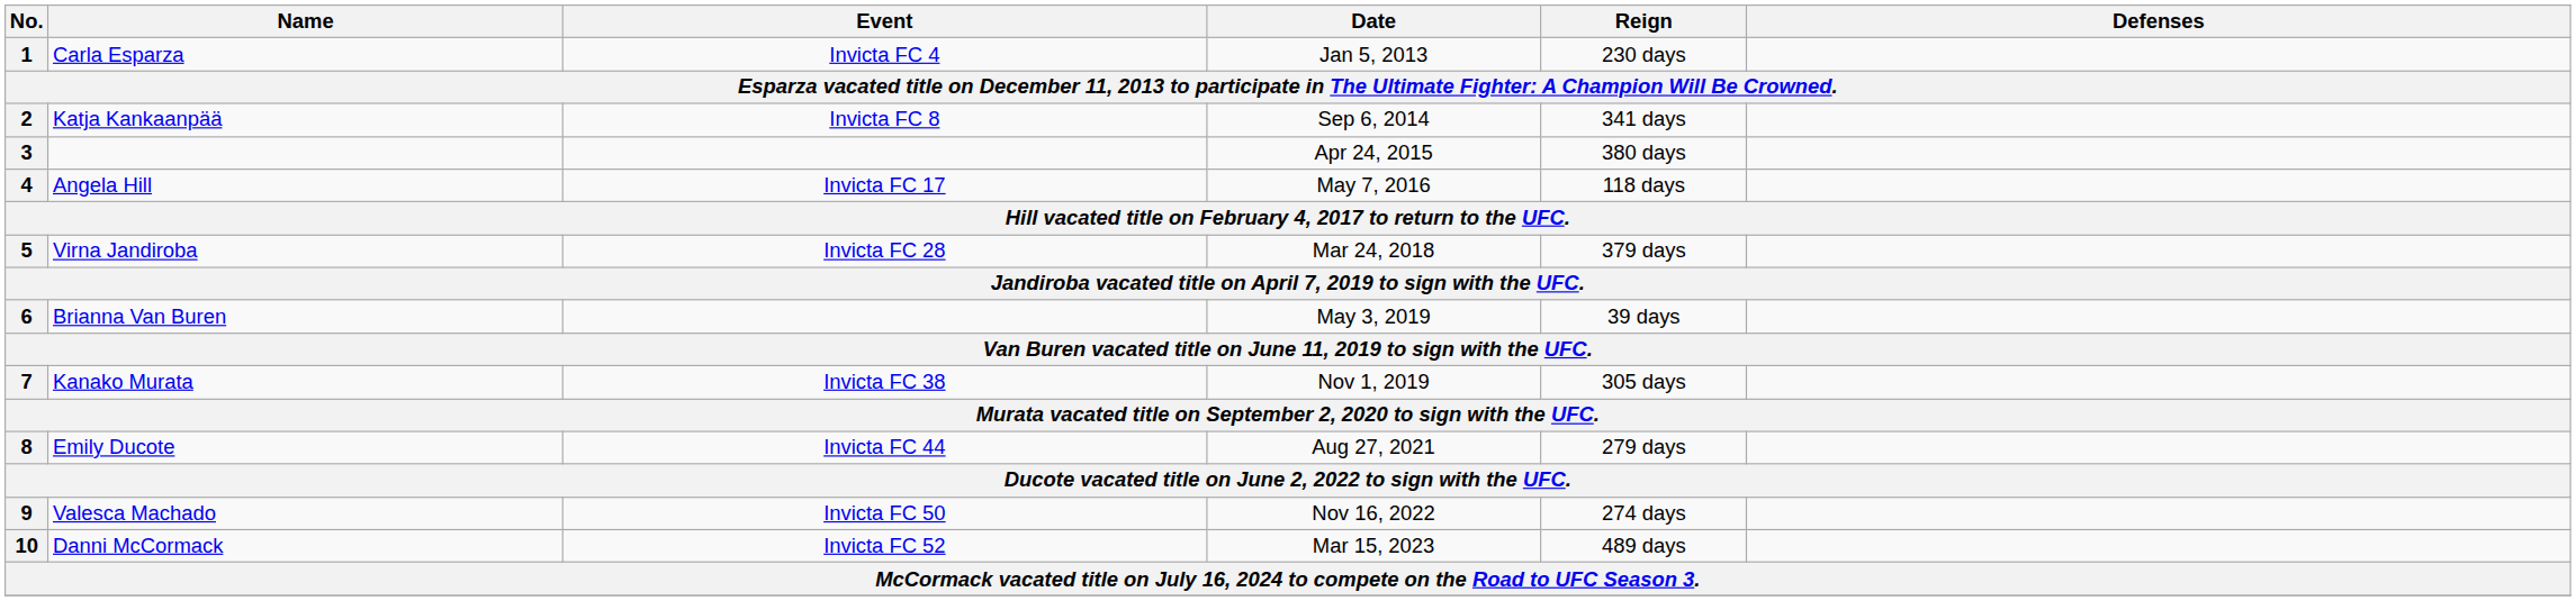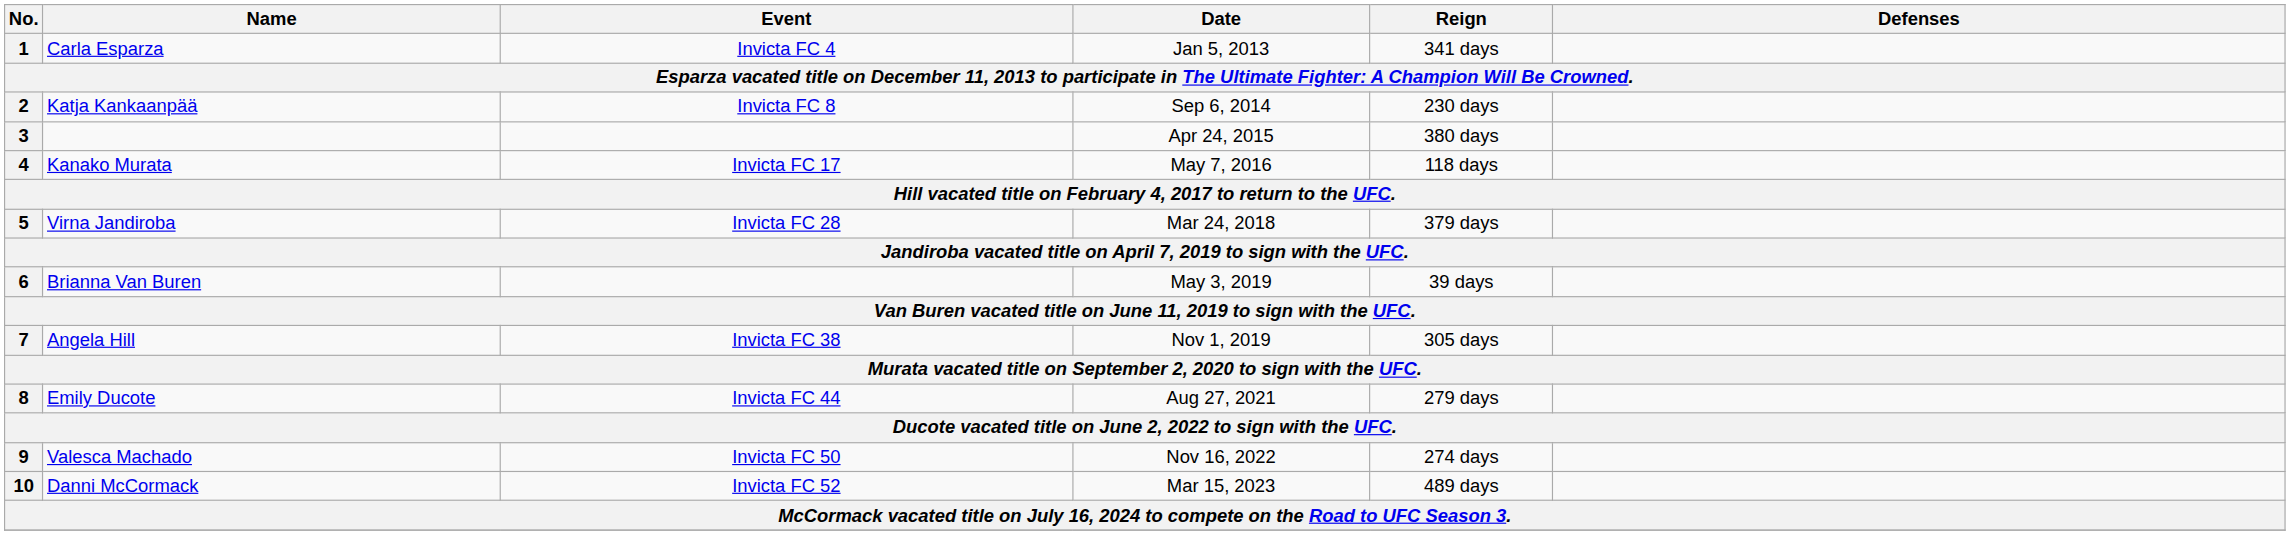1 | Reign: 230 days -> 341 days
2 | Reign: 341 days -> 230 days
4 | Name: Angela Hill -> Kanako Murata
7 | Name: Kanako Murata -> Angela Hill
